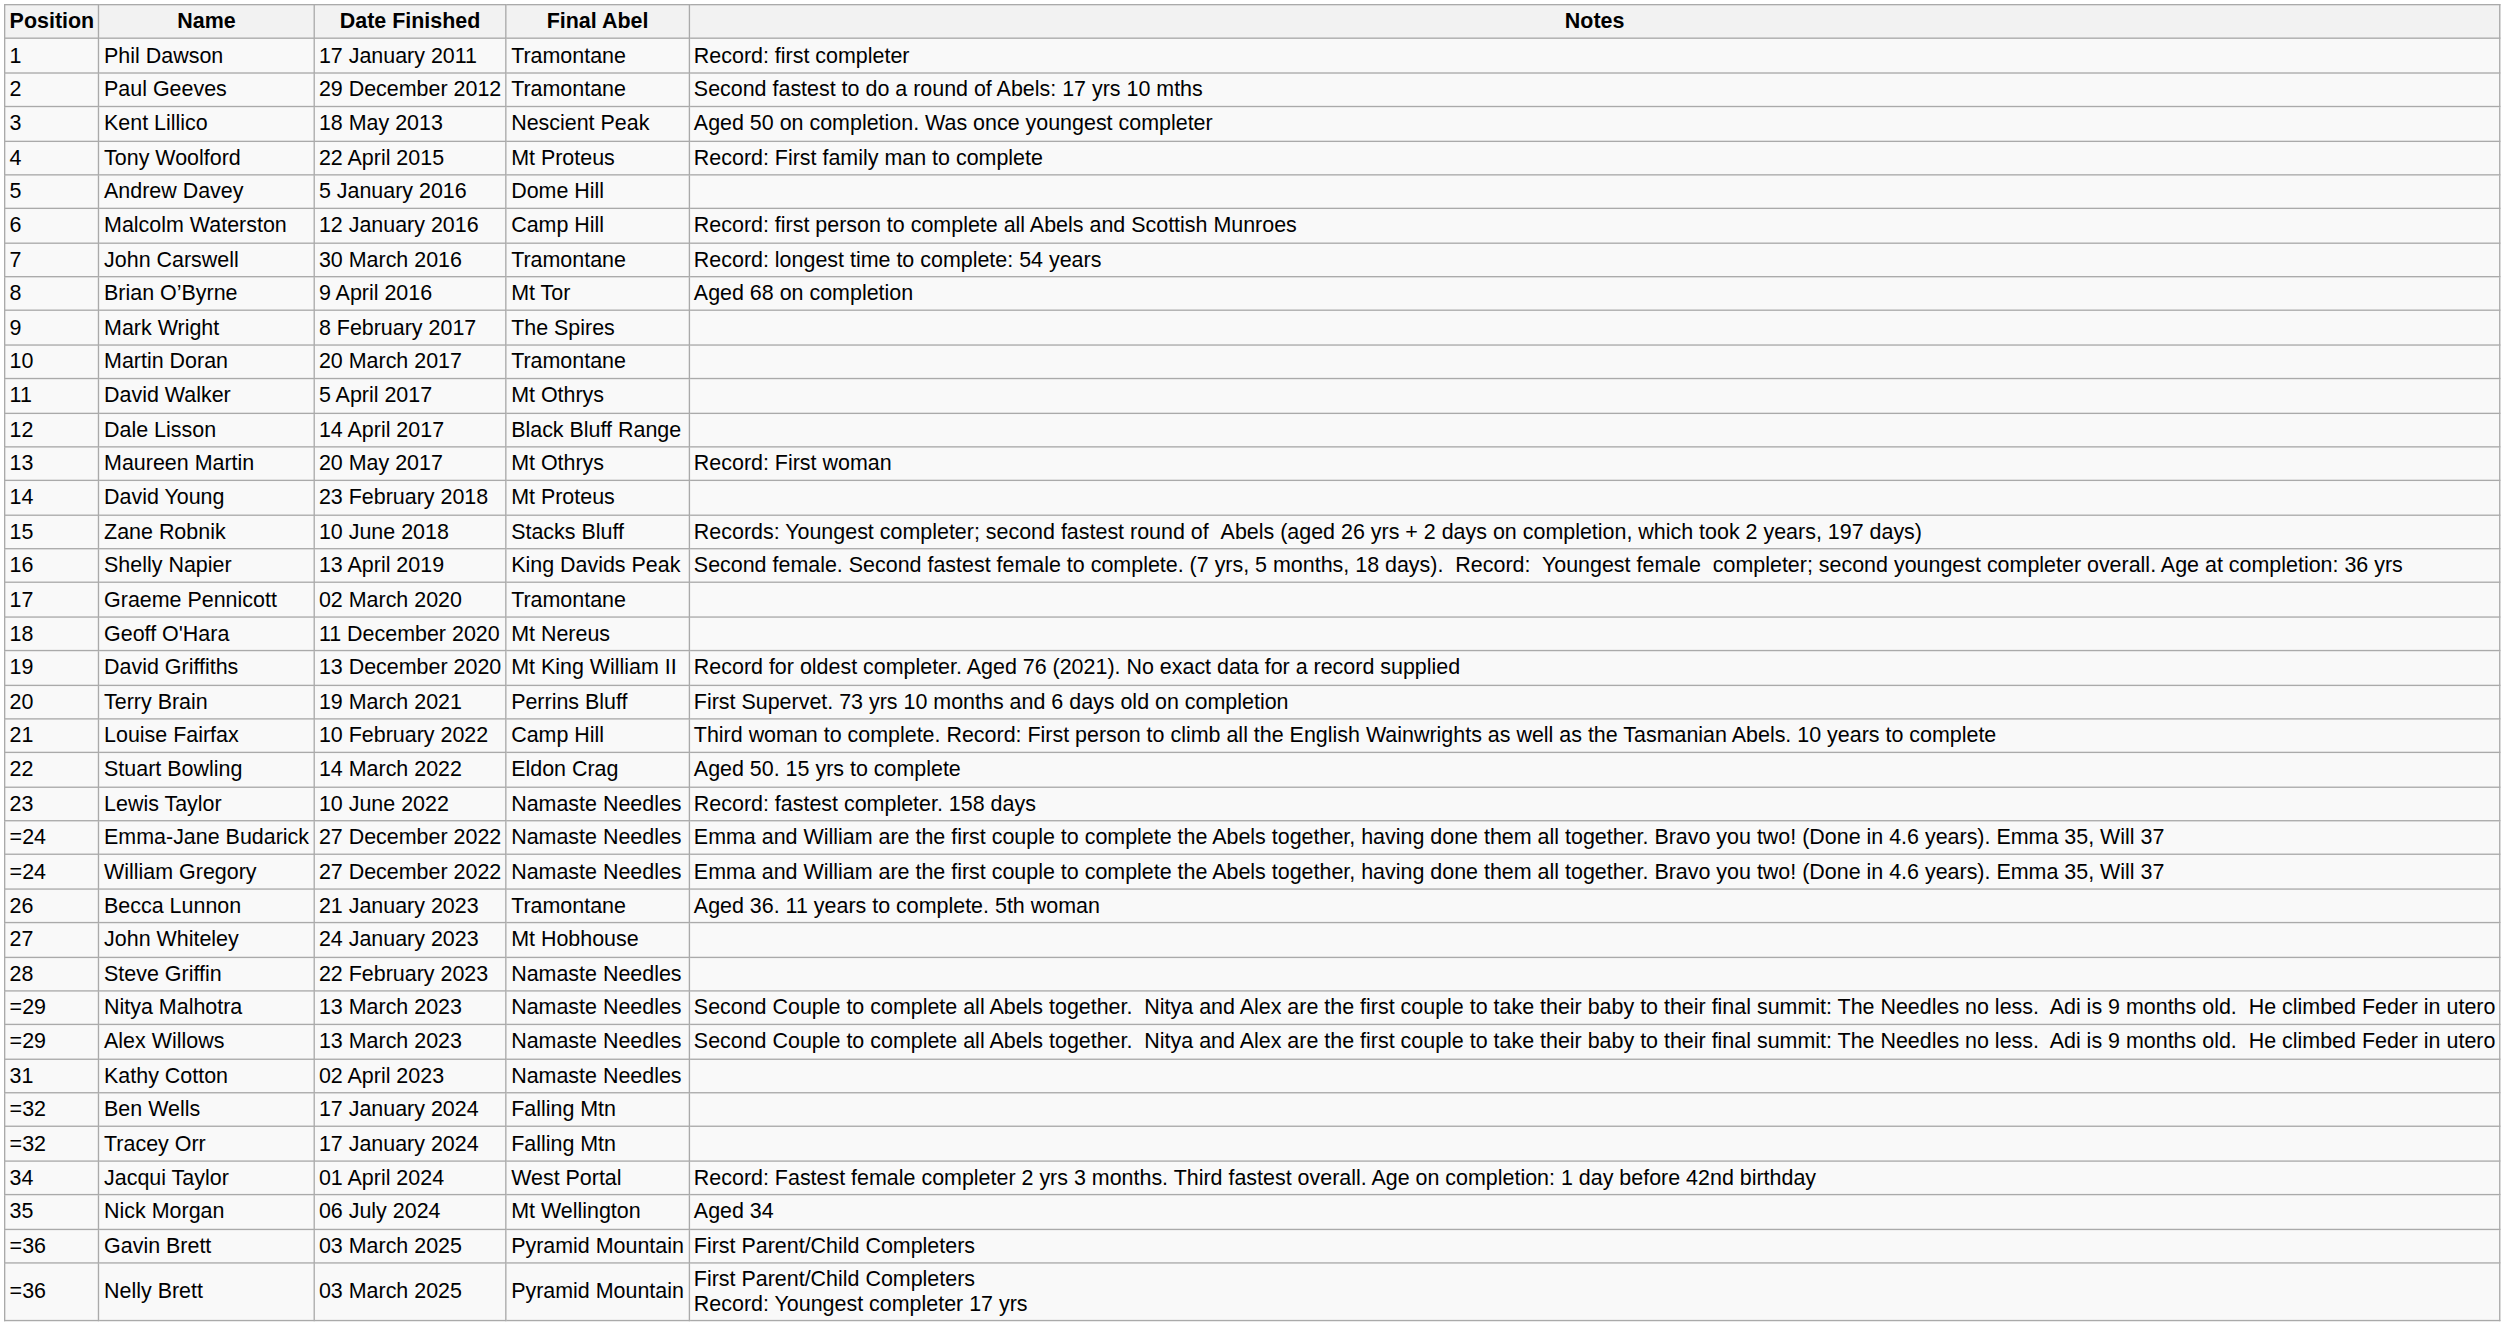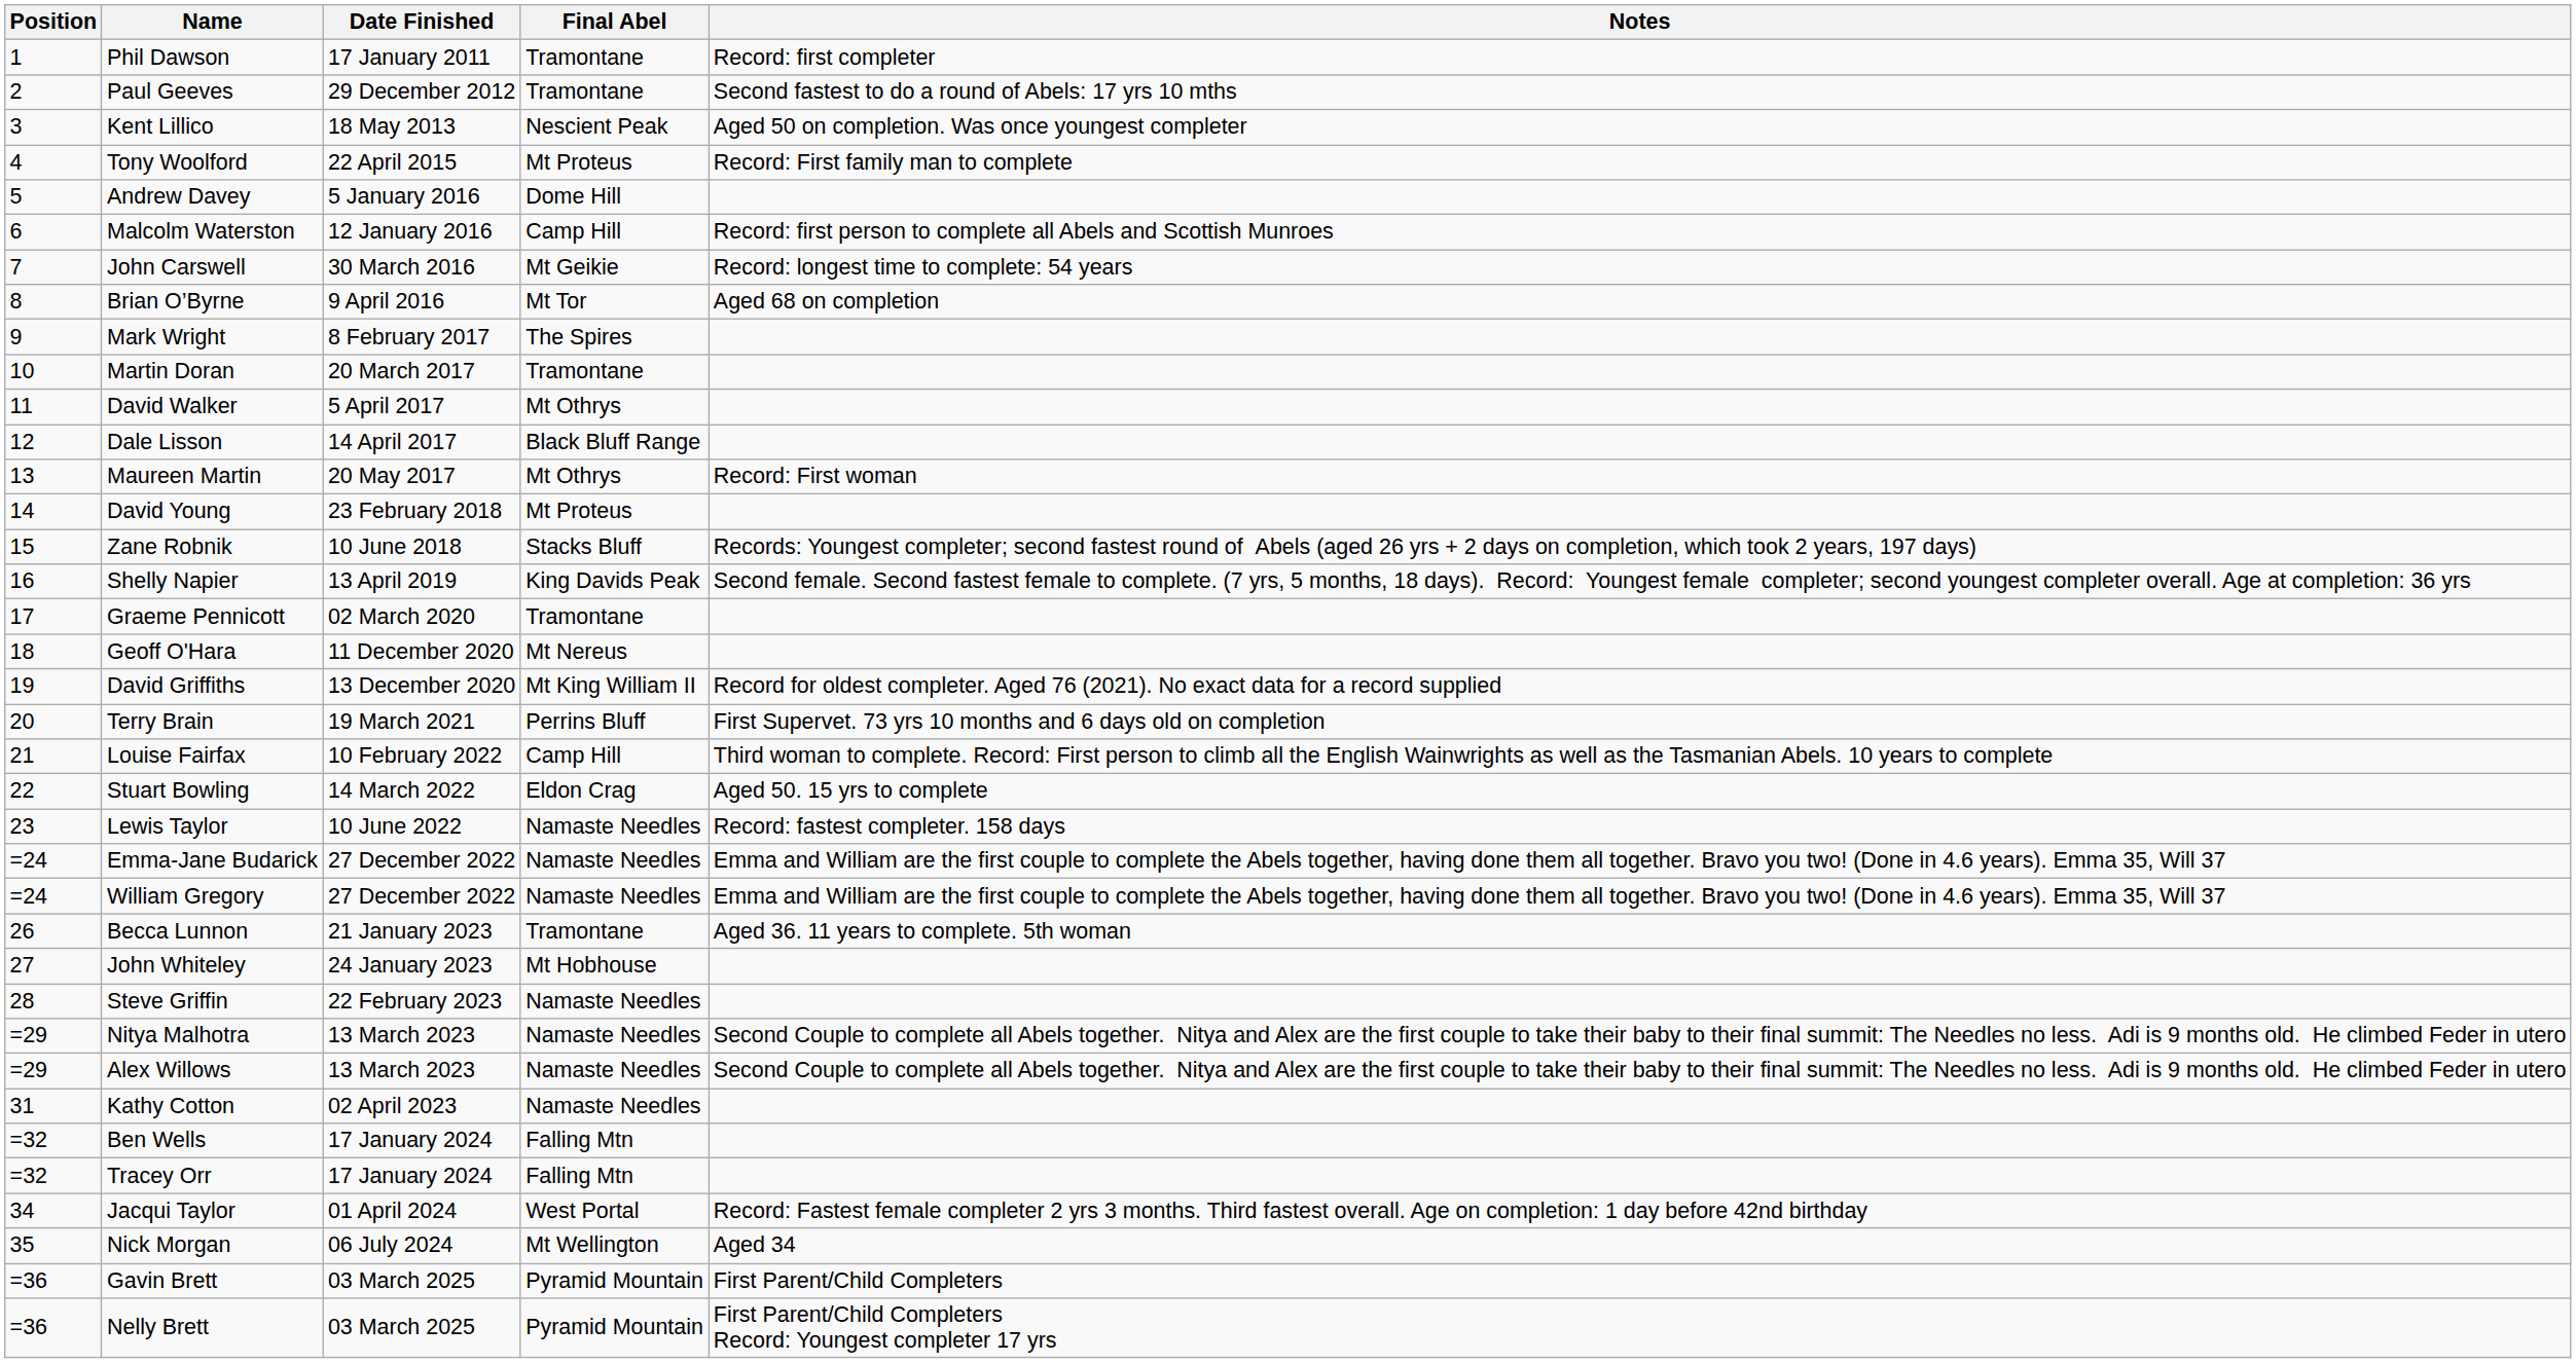John Carswell | Final Abel: Tramontane -> Mt Geikie
